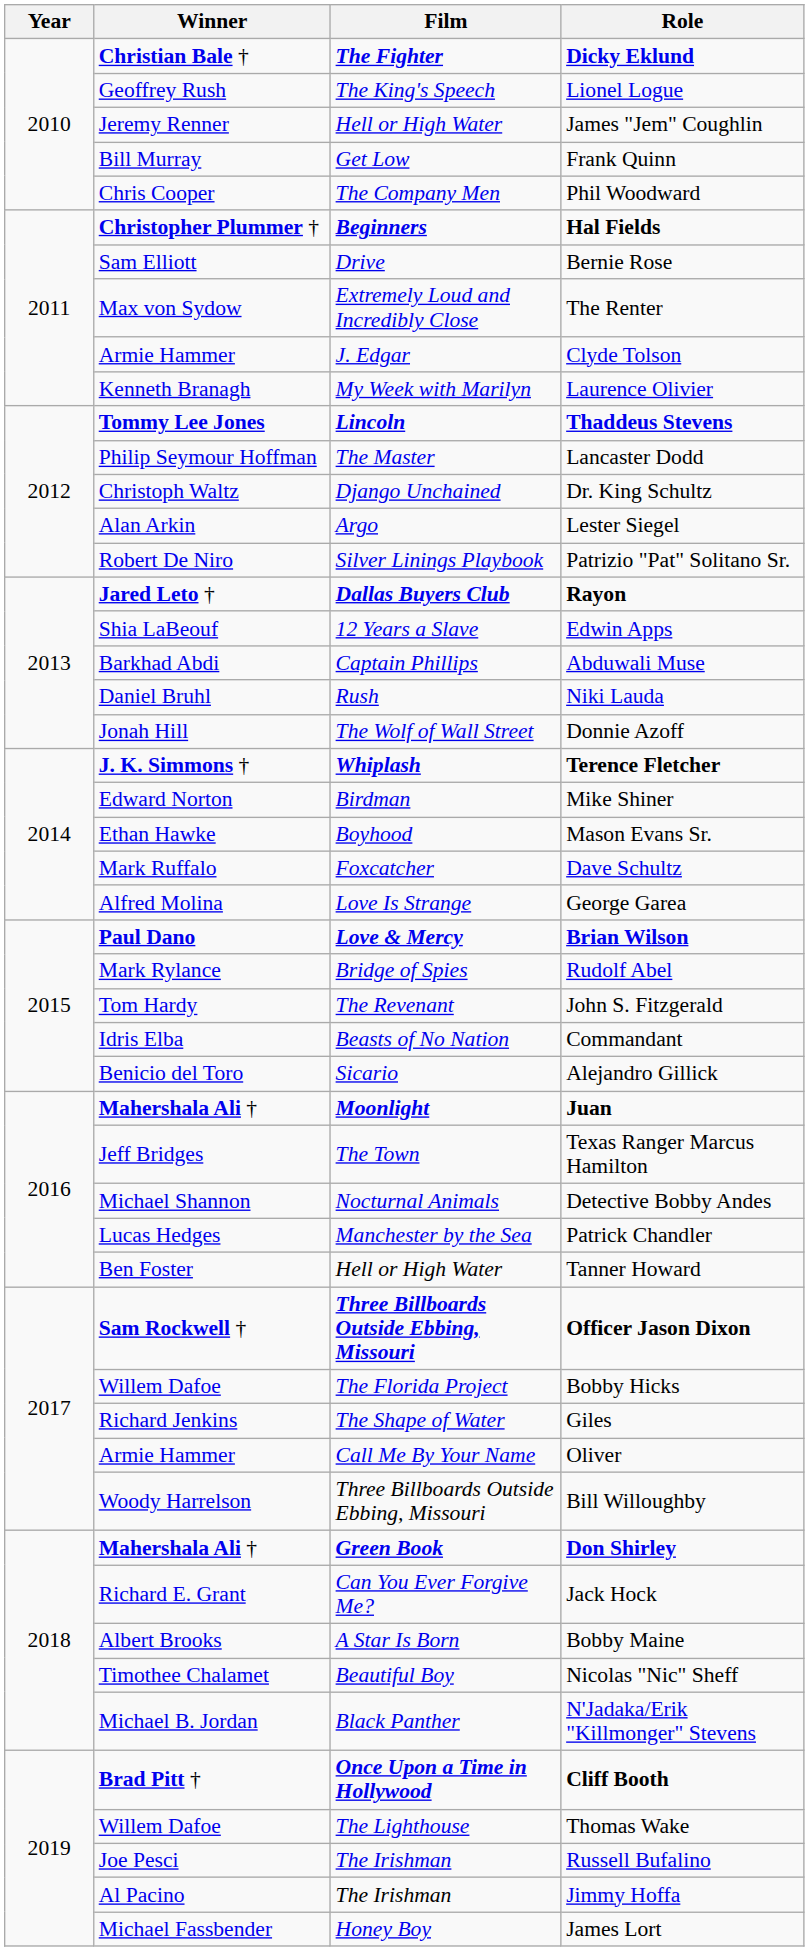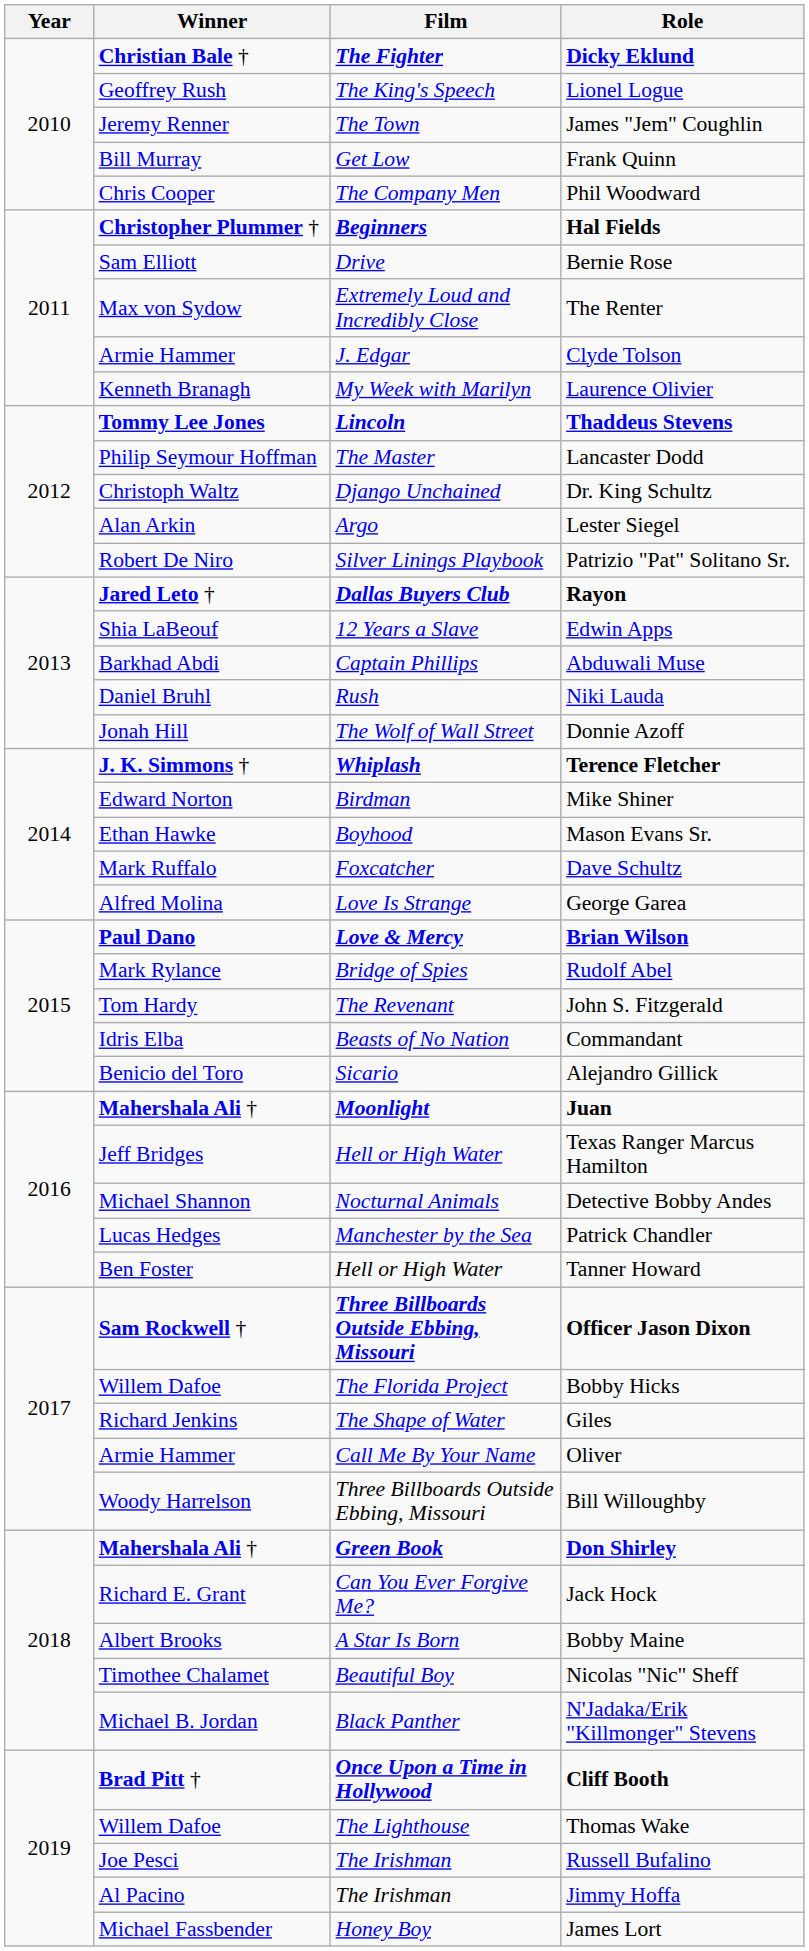James "Jem" Coughlin | Film: Hell or High Water -> The Town
Texas Ranger Marcus Hamilton | Film: The Town -> Hell or High Water
